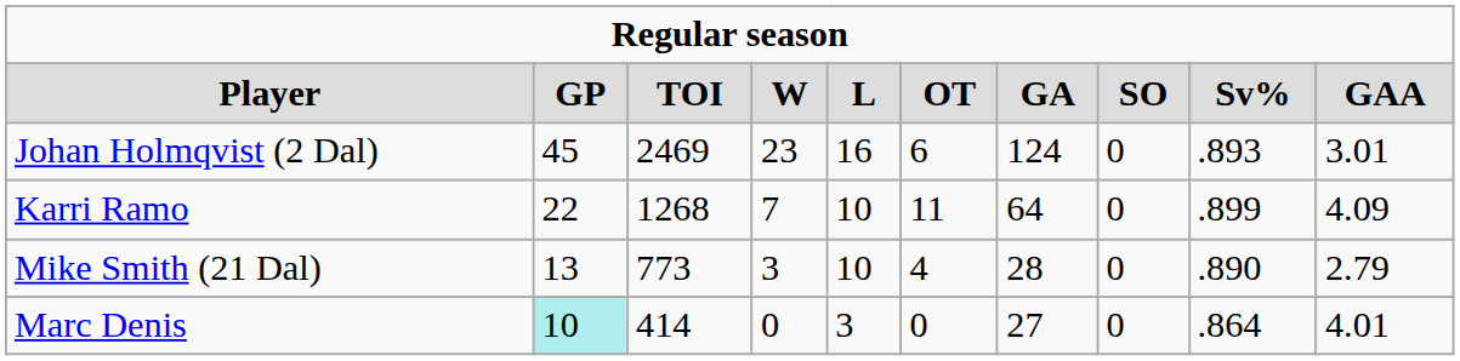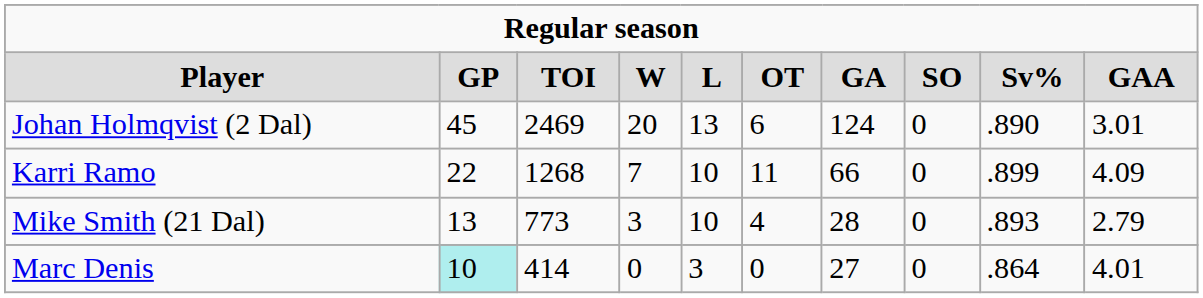Johan Holmqvist (2 Dal) | column 4: 23 -> 20
Johan Holmqvist (2 Dal) | column 5: 16 -> 13
Johan Holmqvist (2 Dal) | column 9: .893 -> .890
Karri Ramo | column 7: 64 -> 66
Mike Smith (21 Dal) | column 9: .890 -> .893
